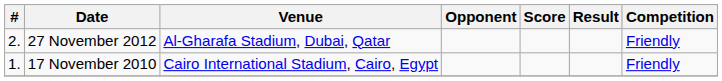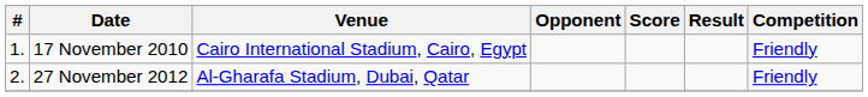rows swapped: 17 November 2010 <-> 27 November 2012
